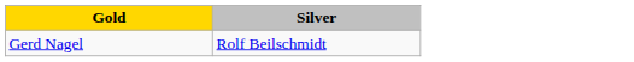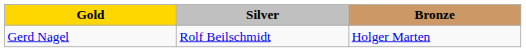+ column: Bronze | Holger Marten
